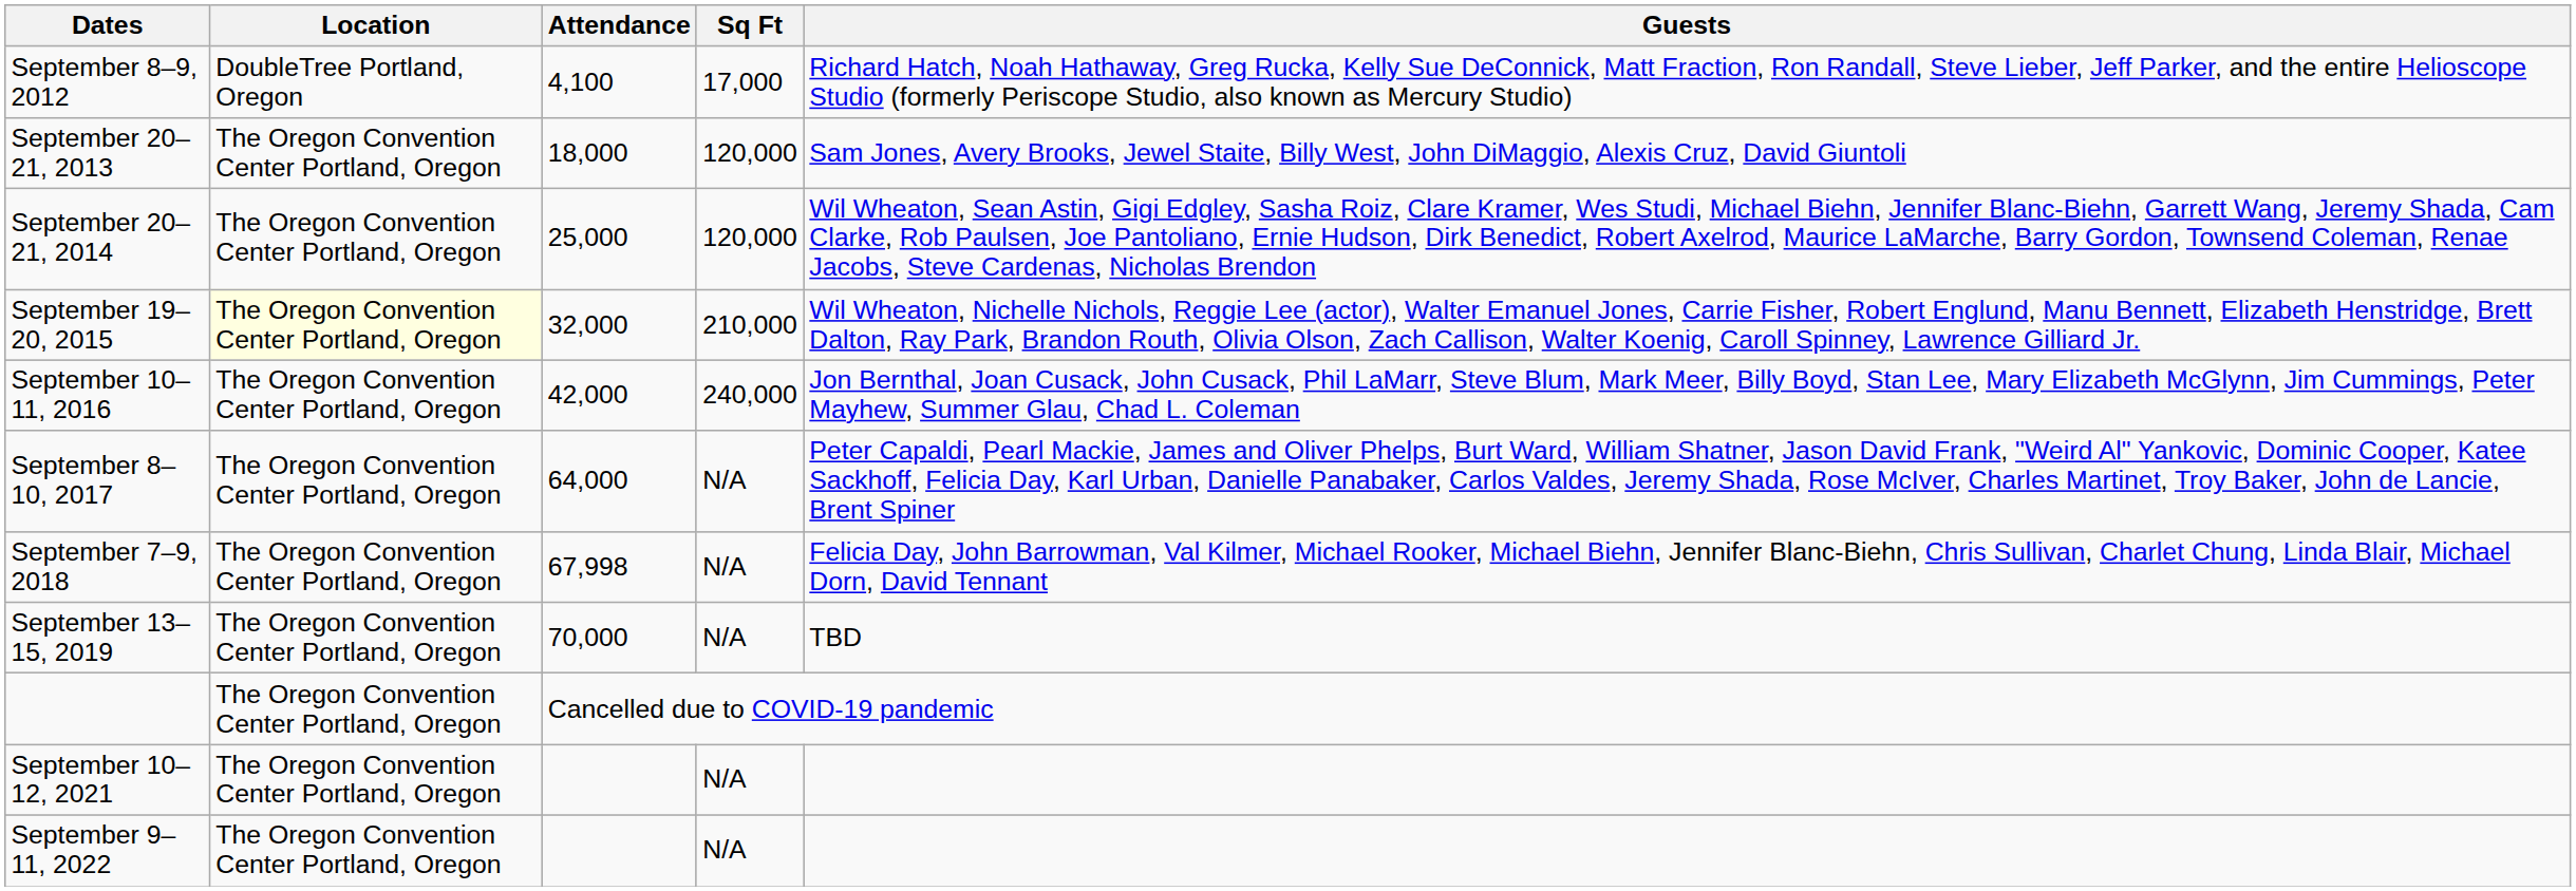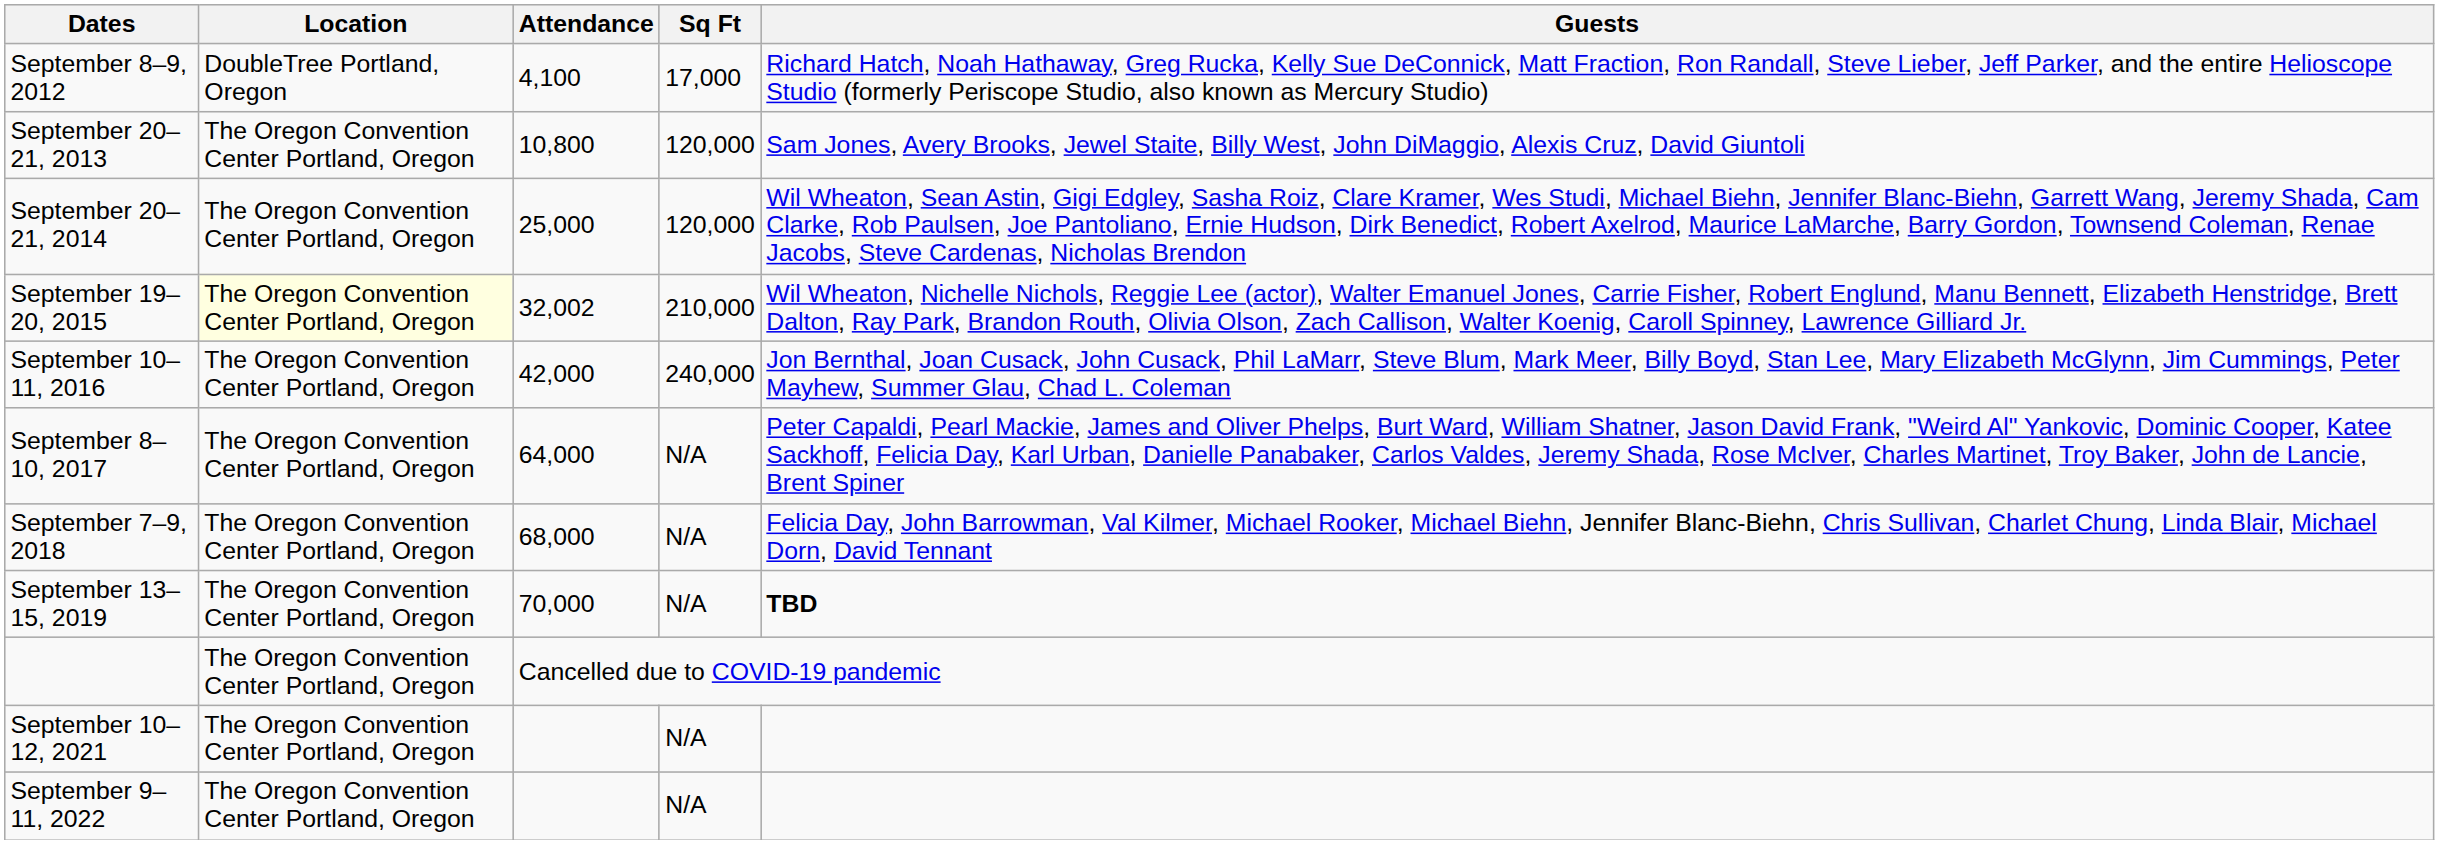September 20–21, 2013 | Attendance: 18,000 -> 10,800
September 19–20, 2015 | Attendance: 32,000 -> 32,002
September 7–9, 2018 | Attendance: 67,998 -> 68,000
September 13–15, 2019 | Guests: normal -> bold
